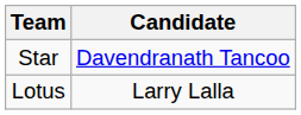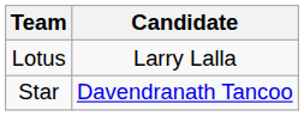rows swapped: Star <-> Lotus
